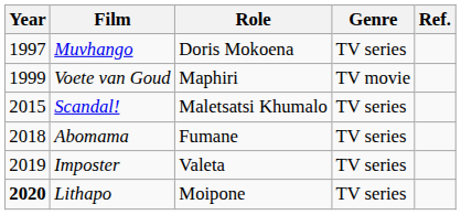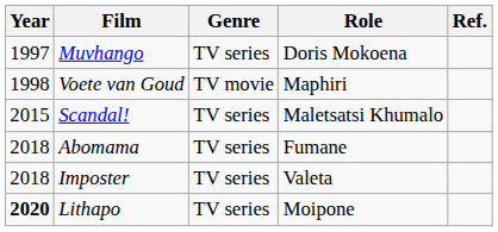columns swapped: Role <-> Genre
Voete van Goud | Year: 1999 -> 1998
Imposter | Year: 2019 -> 2018
